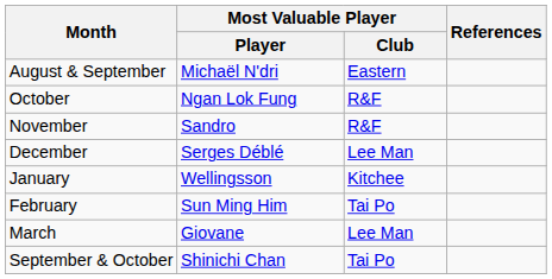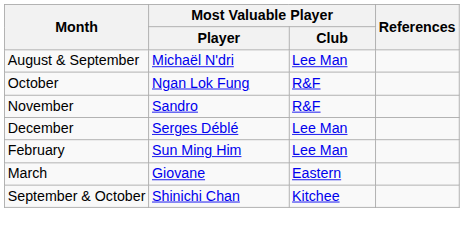August & September | Most Valuable Player / Club: Eastern -> Lee Man
- row: January | Wellingsson | Kitchee
February | Most Valuable Player / Club: Tai Po -> Lee Man
March | Most Valuable Player / Club: Lee Man -> Eastern
September & October | Most Valuable Player / Club: Tai Po -> Kitchee
